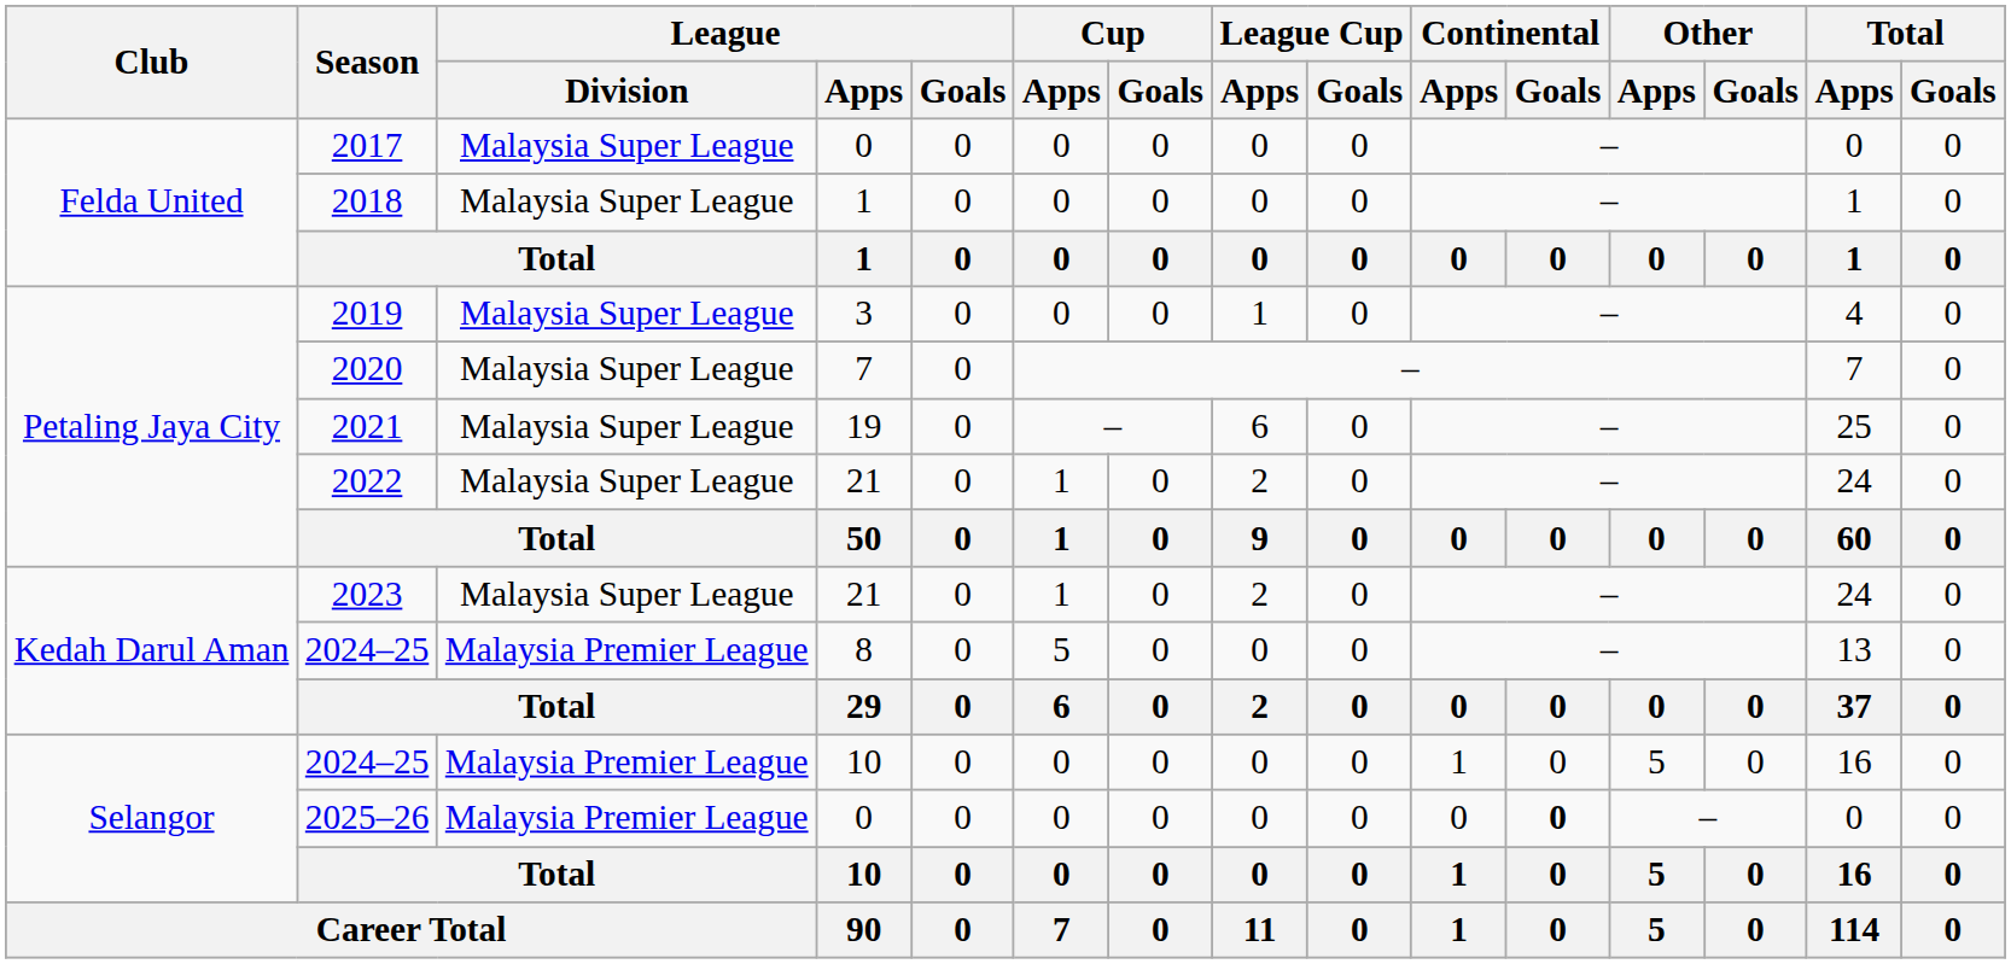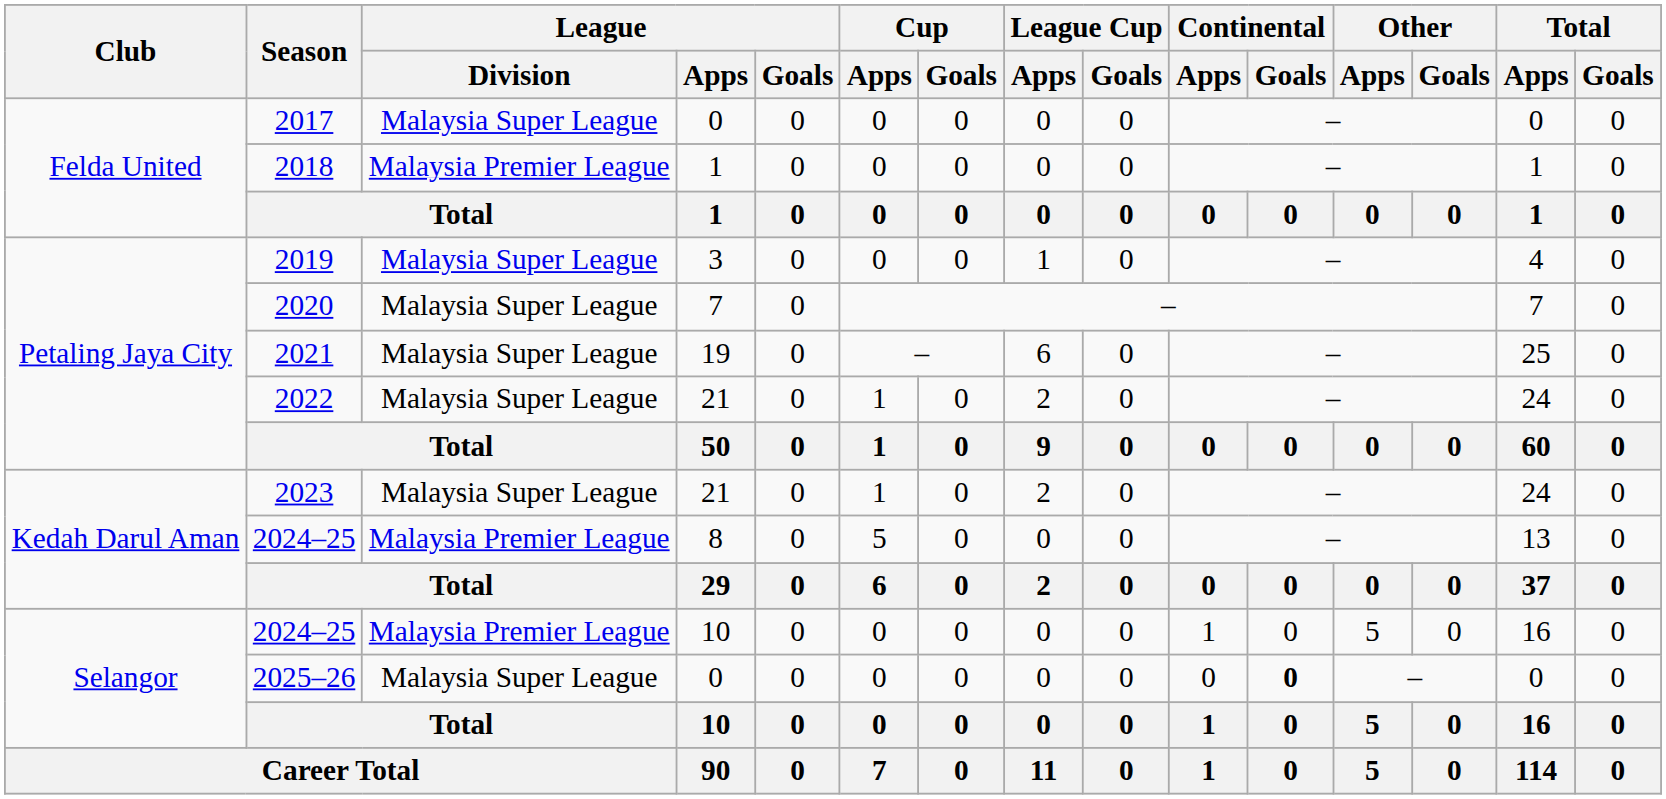2018 | League / Division: Malaysia Super League -> Malaysia Premier League
2025–26 | League / Division: Malaysia Premier League -> Malaysia Super League
